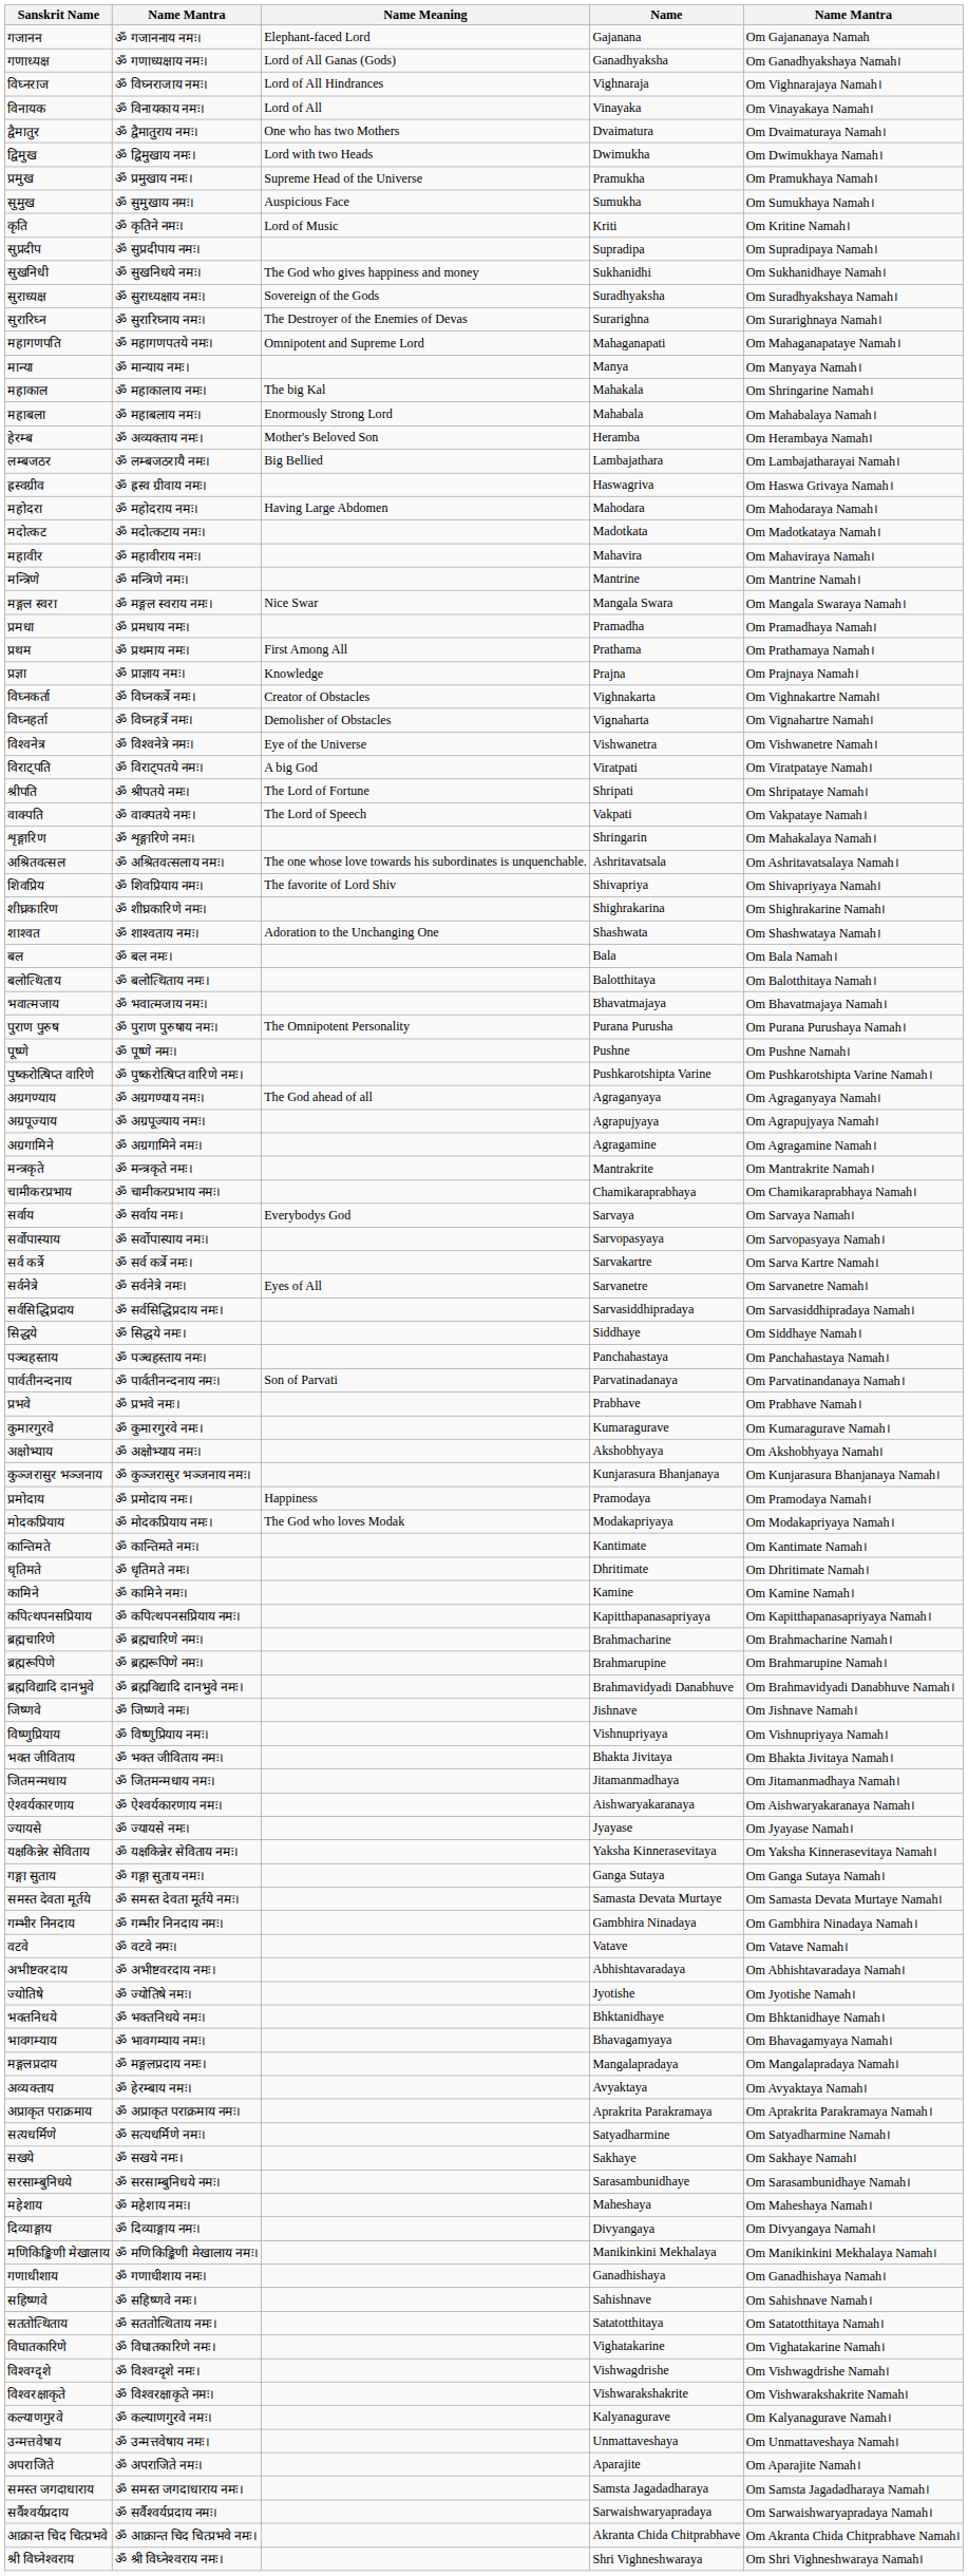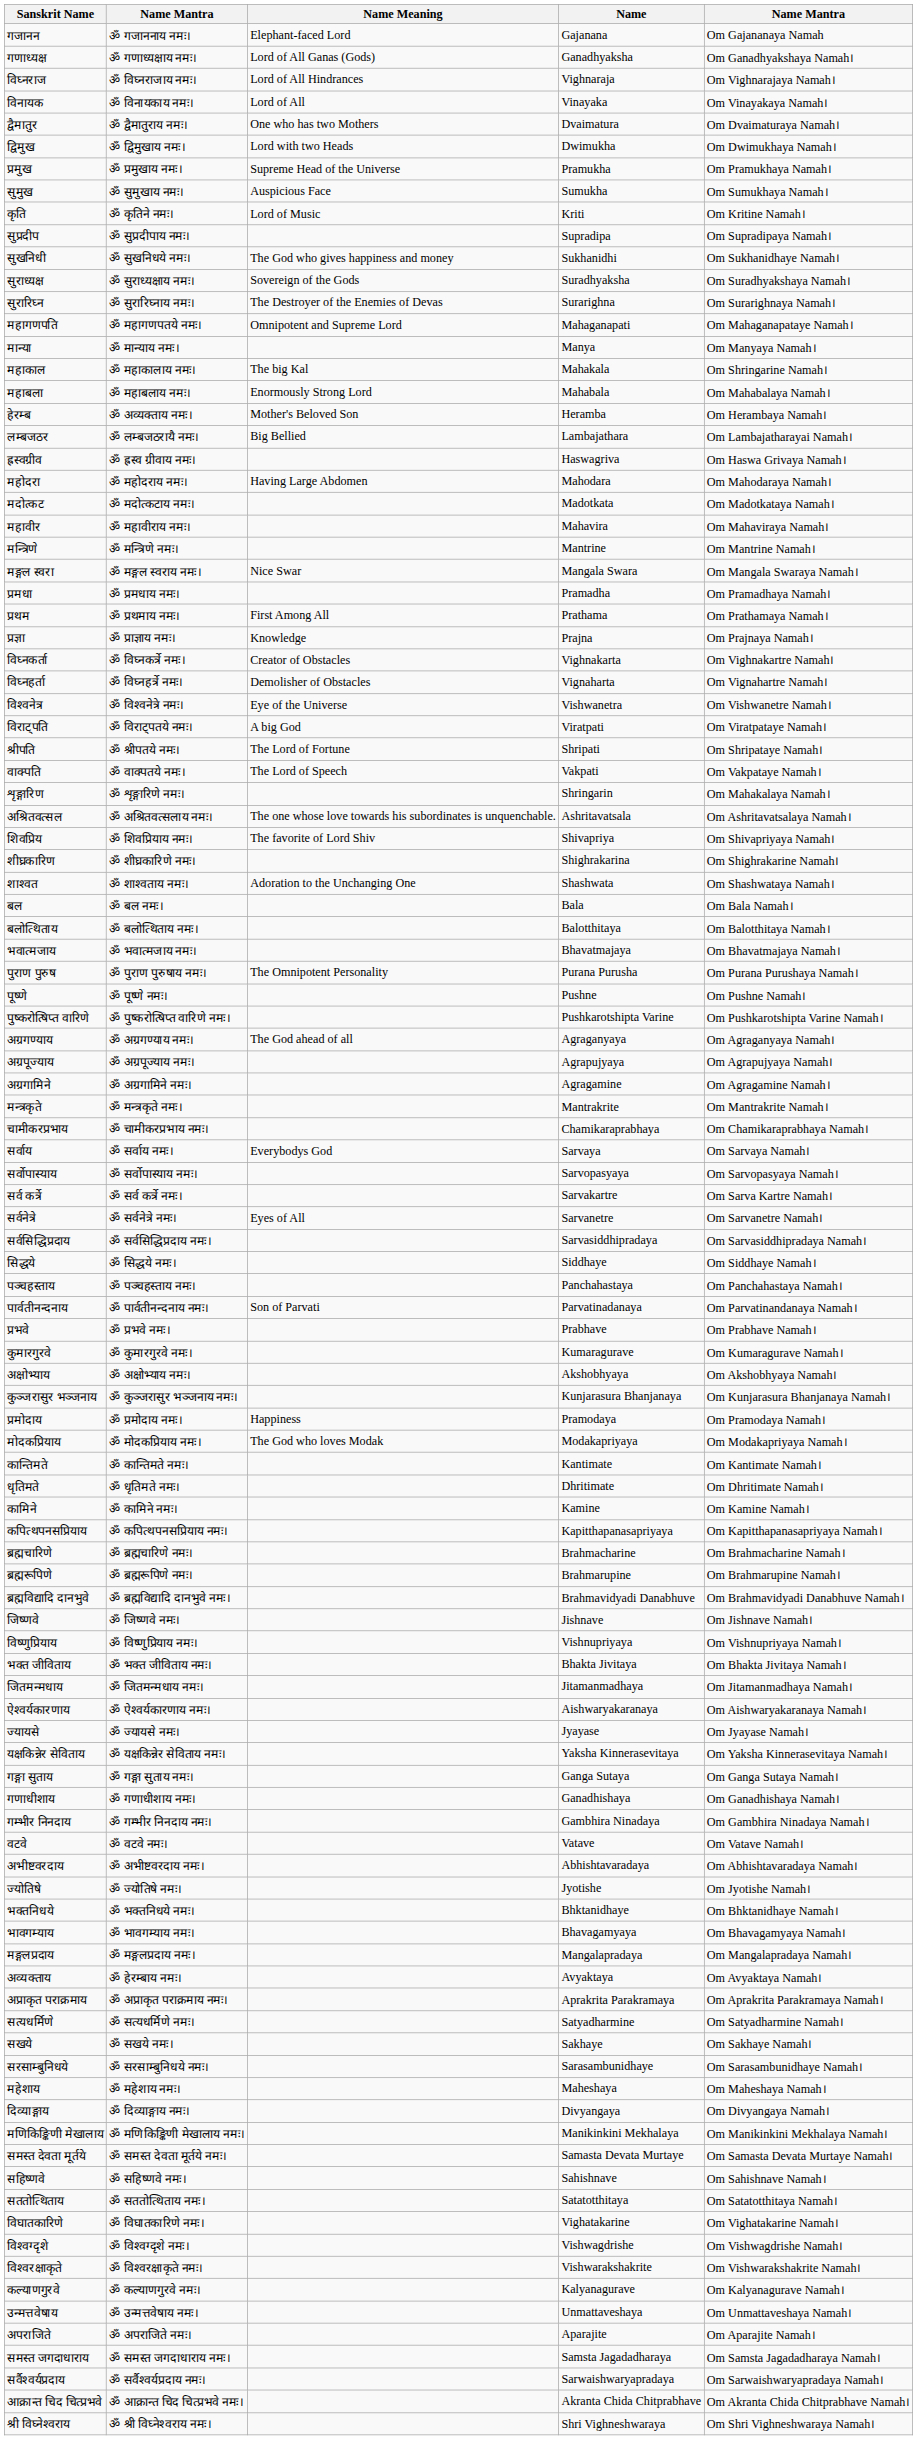rows swapped: गणाधीशाय <-> समस्त देवता मूर्तये
